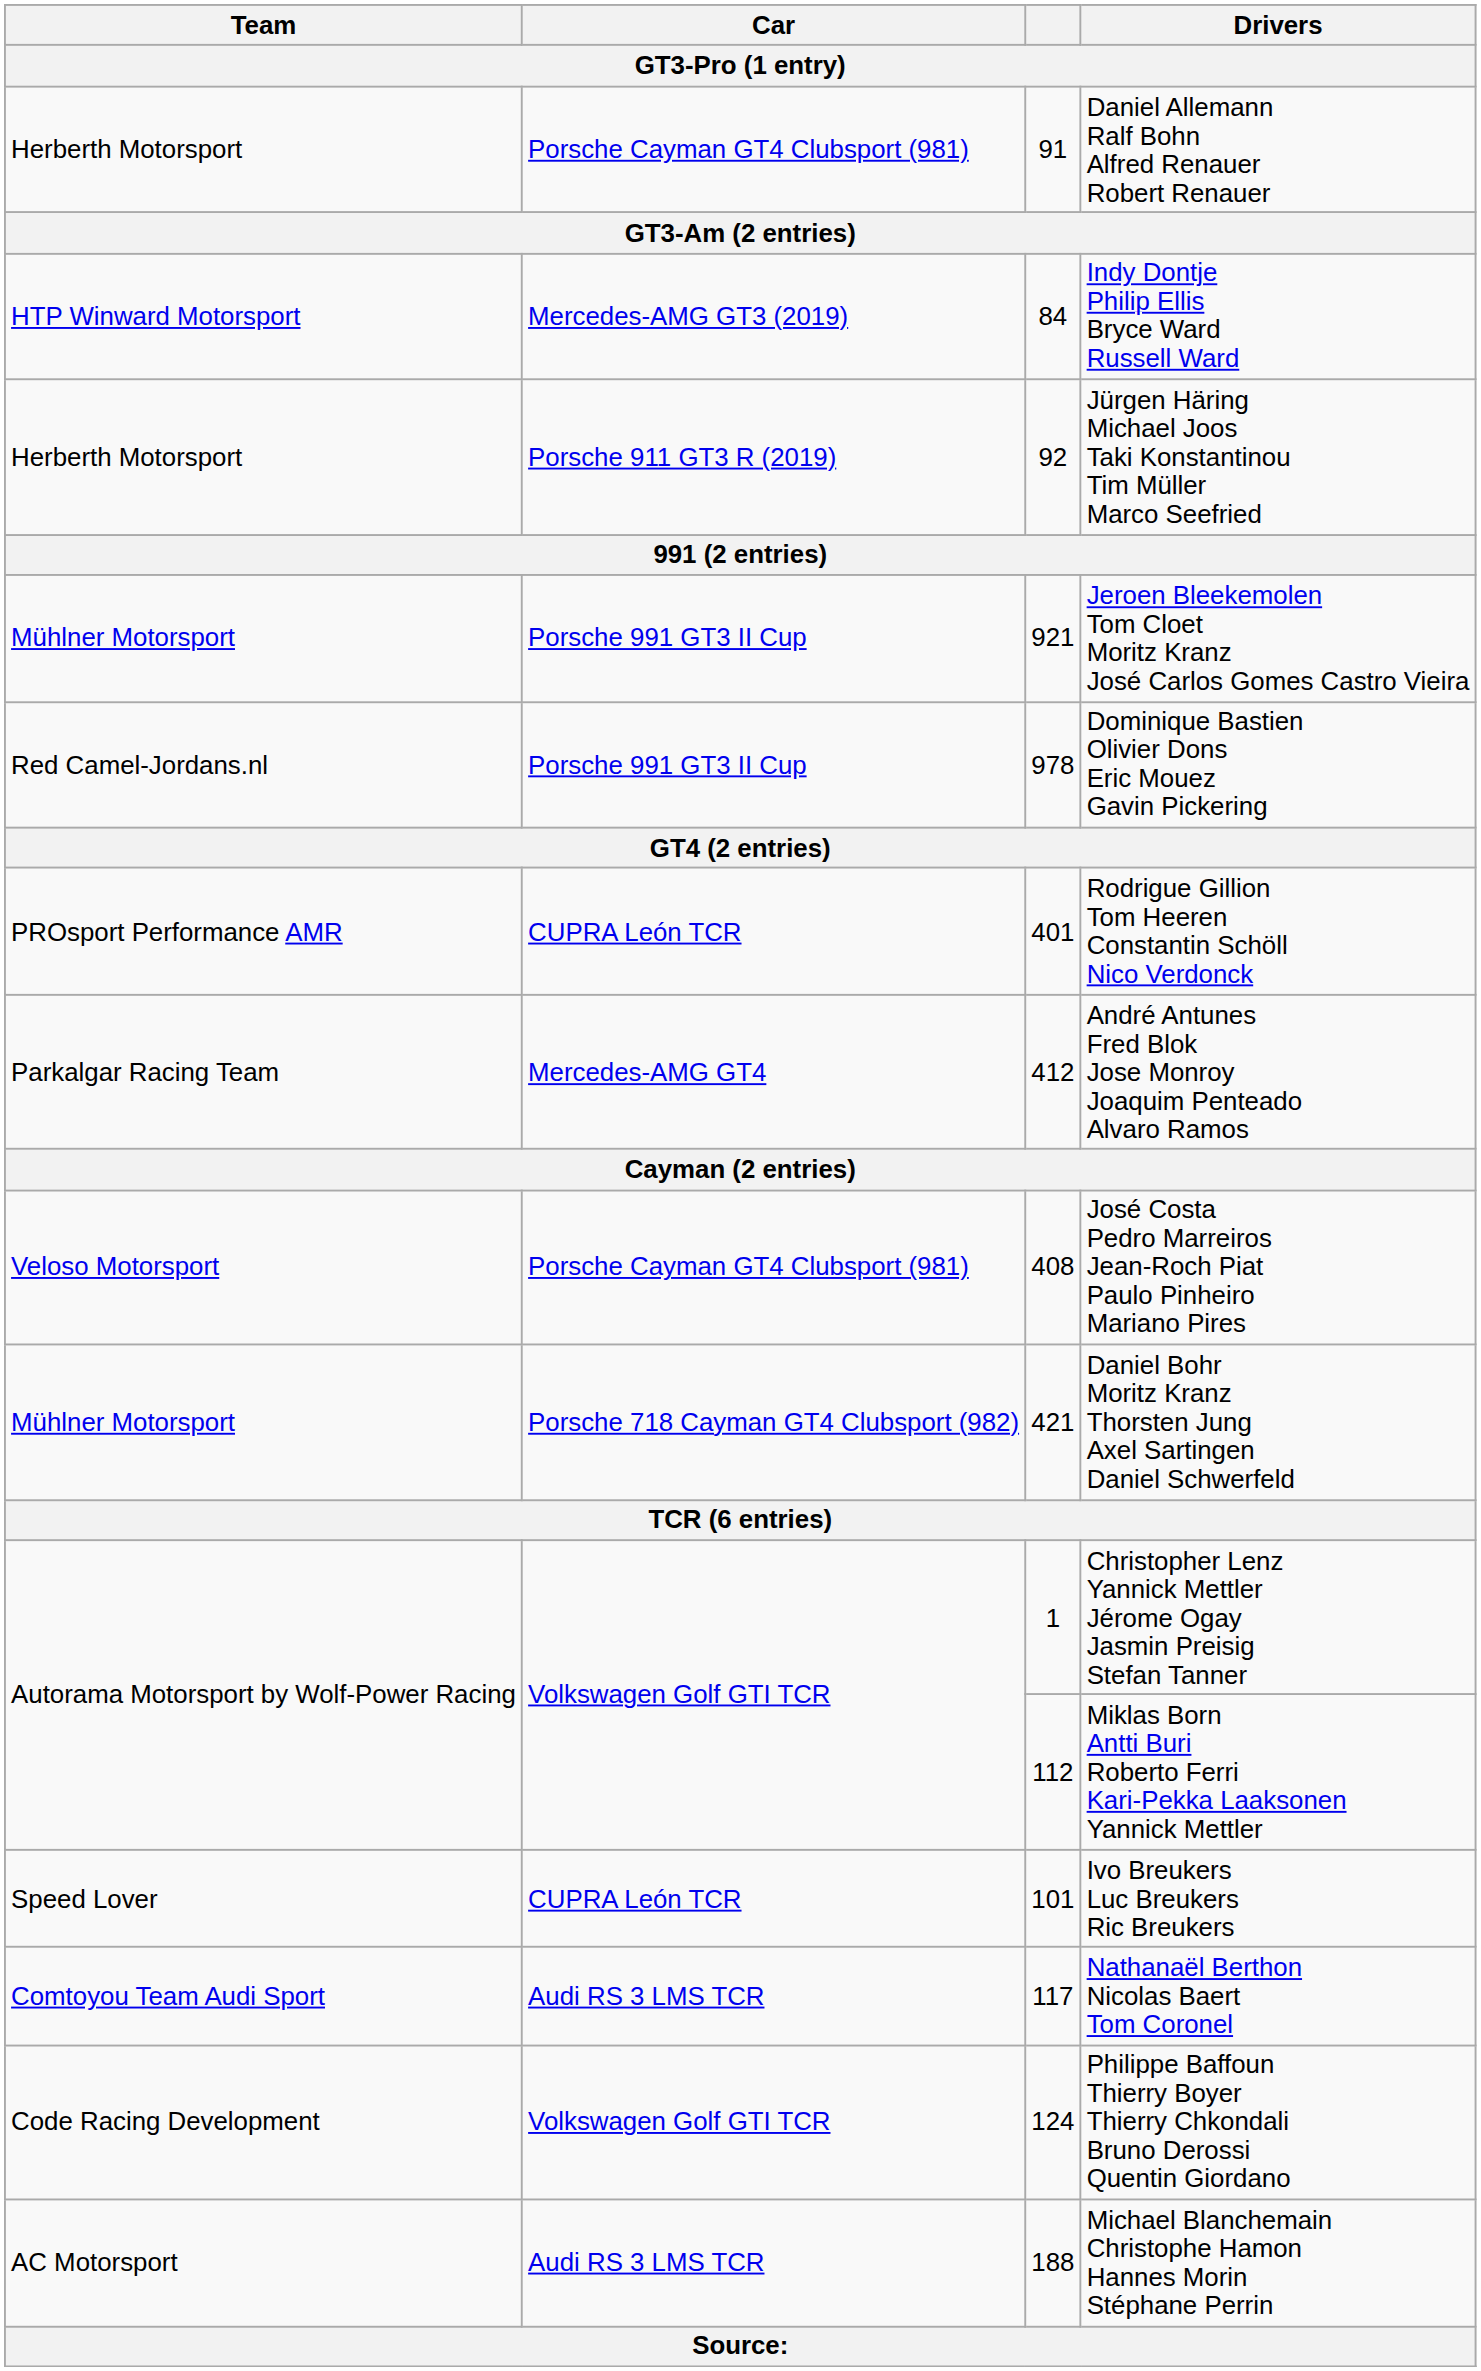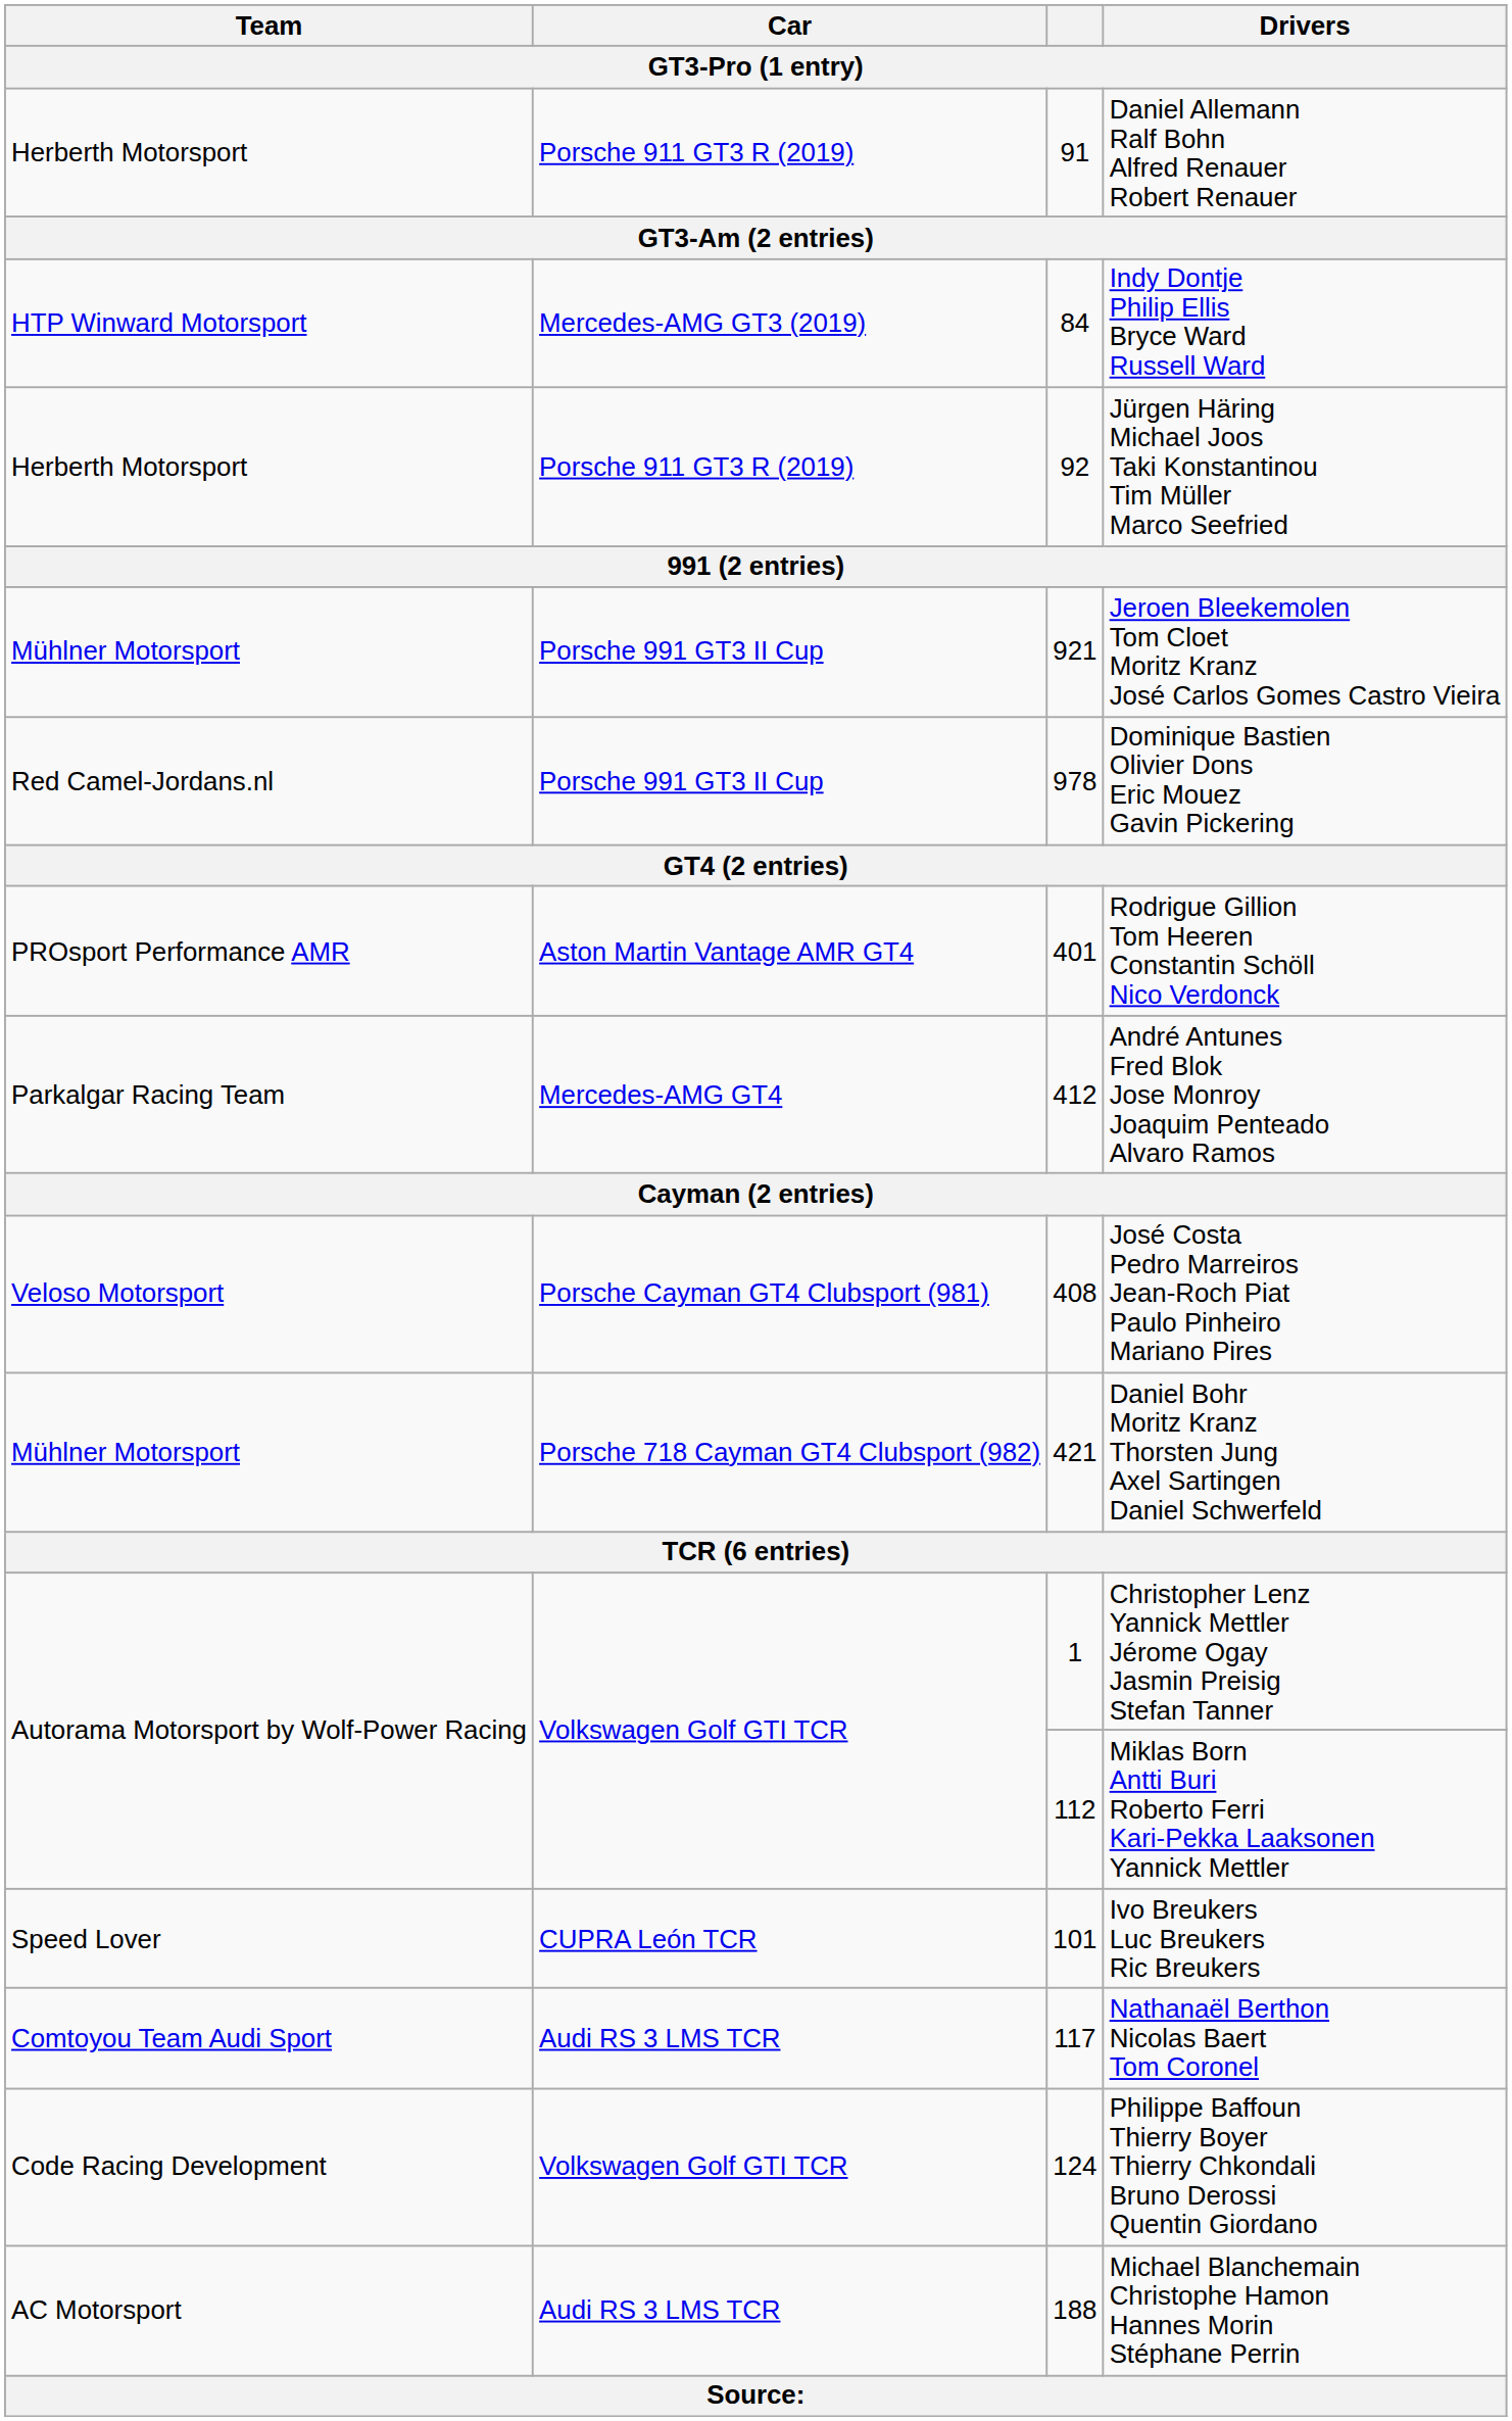Daniel Allemann Ralf Bohn Alfred Renauer Robert Renauer | Car: Porsche Cayman GT4 Clubsport (981) -> Porsche 911 GT3 R (2019)
Rodrigue Gillion Tom Heeren Constantin Schöll Nico Verdonck | Car: CUPRA León TCR -> Aston Martin Vantage AMR GT4
